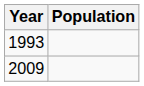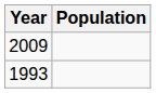rows swapped: 1993 <-> 2009
